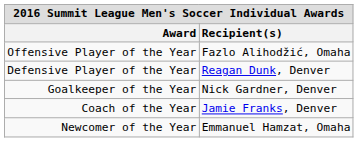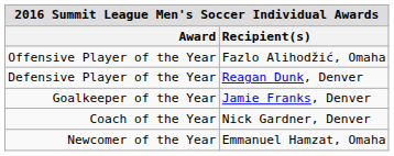Goalkeeper of the Year | Recipient(s): Nick Gardner, Denver -> Jamie Franks, Denver
Coach of the Year | Recipient(s): Jamie Franks, Denver -> Nick Gardner, Denver
